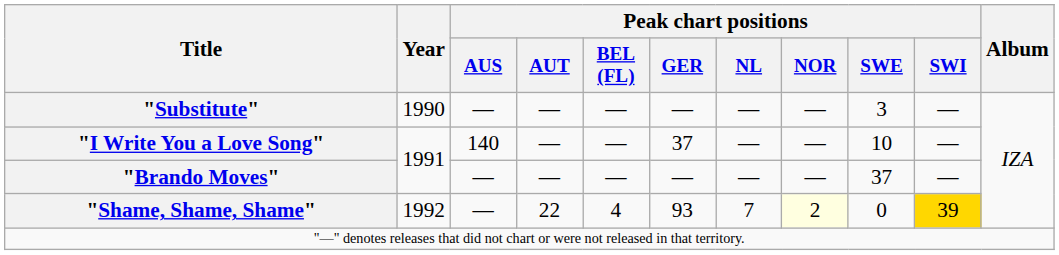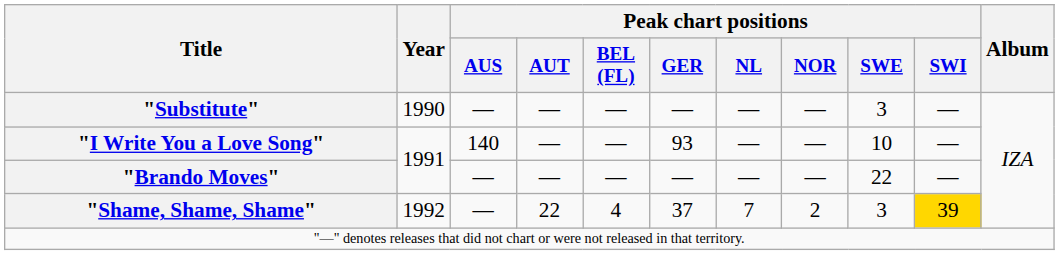"I Write You a Love Song" | Peak chart positions / GER: 37 -> 93
"Brando Moves" | Peak chart positions / SWE: 37 -> 22
"Shame, Shame, Shame" | Peak chart positions / GER: 93 -> 37
"Shame, Shame, Shame" | Peak chart positions / NOR: lightyellow background -> no background
"Shame, Shame, Shame" | Peak chart positions / SWE: 0 -> 3
